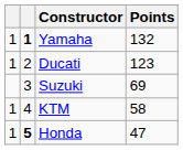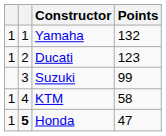Yamaha | column 2: bold -> normal
Suzuki | Points: 69 -> 99
